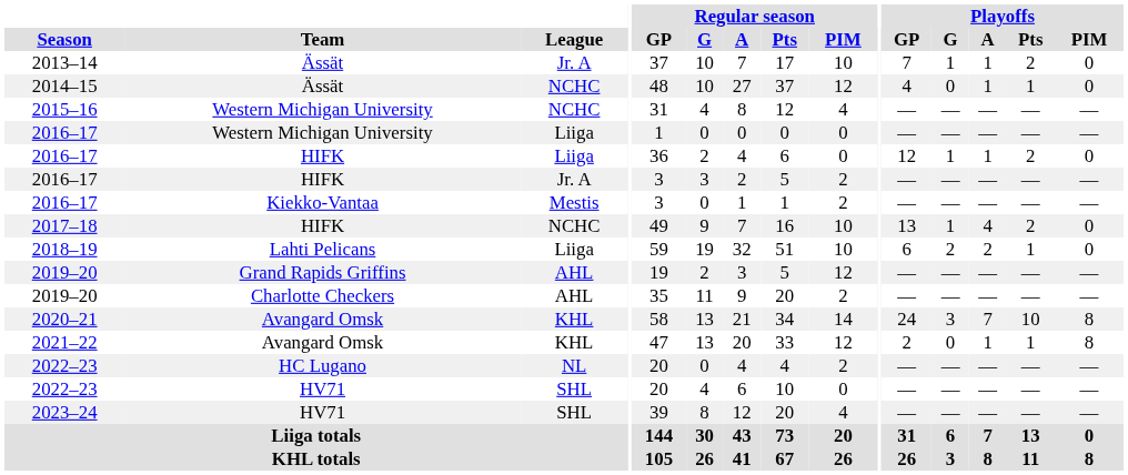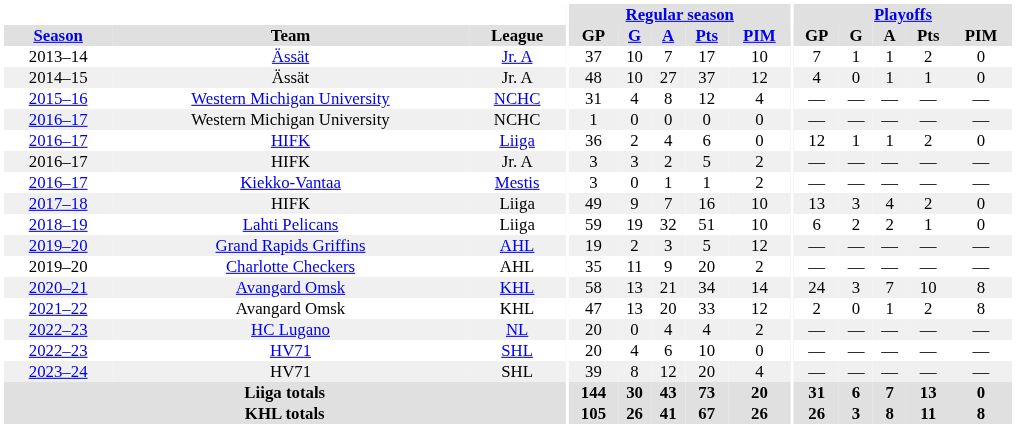2014–15 | League: NCHC -> Jr. A
2016–17 / Western Michigan University | League: Liiga -> NCHC
2017–18 | League: NCHC -> Liiga
2017–18 | Playoffs / G: 1 -> 3
2021–22 | Playoffs / Pts: 1 -> 2
